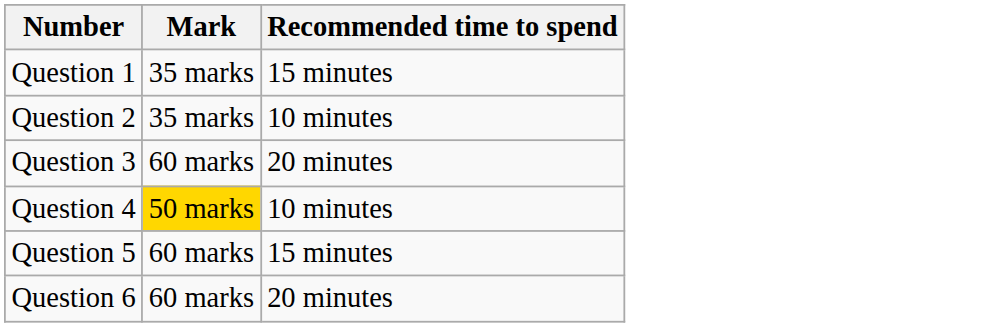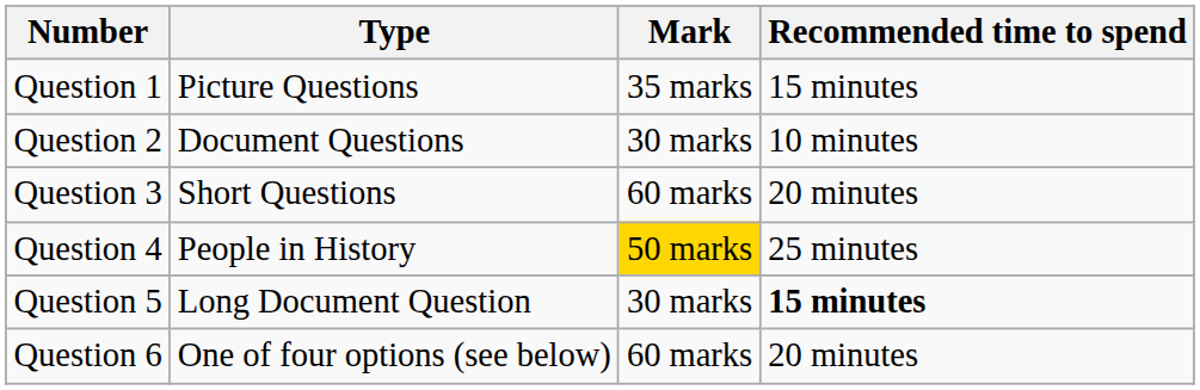+ column: Type | Picture Questions | Document Questions | Short Questions | People in History | Long Document Question | One of four options (see below)
Question 2 | Mark: 35 marks -> 30 marks
Question 4 | Recommended time to spend: 10 minutes -> 25 minutes
Question 5 | Mark: 60 marks -> 30 marks
Question 5 | Recommended time to spend: normal -> bold
